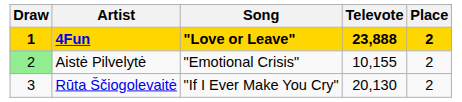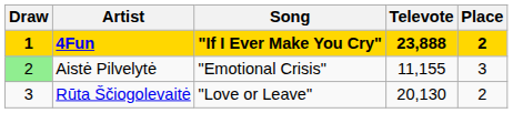4Fun | Song: "Love or Leave" -> "If I Ever Make You Cry"
Aistė Pilvelytė | Televote: 10,155 -> 11,155
Aistė Pilvelytė | Place: 2 -> 3
Rūta Ščiogolevaitė | Song: "If I Ever Make You Cry" -> "Love or Leave"
